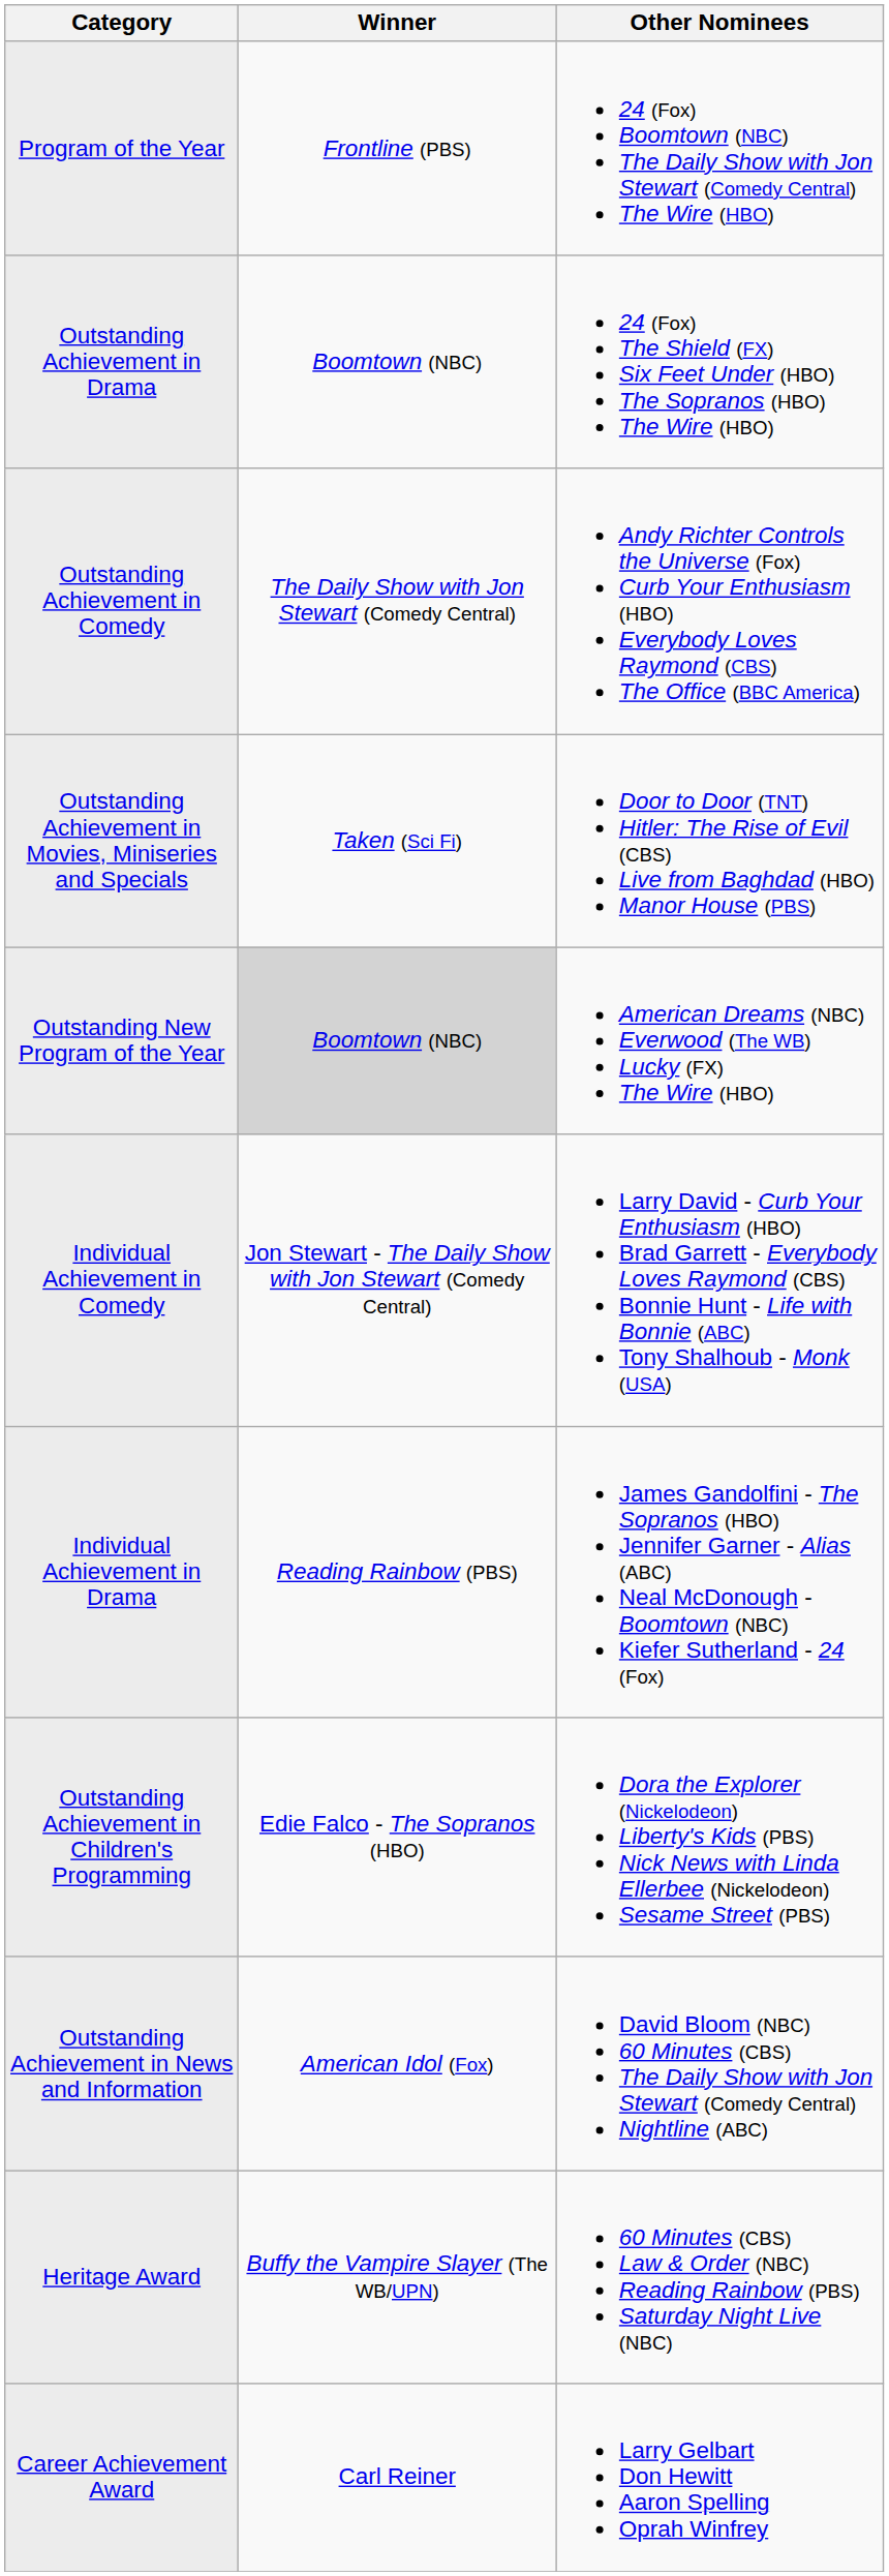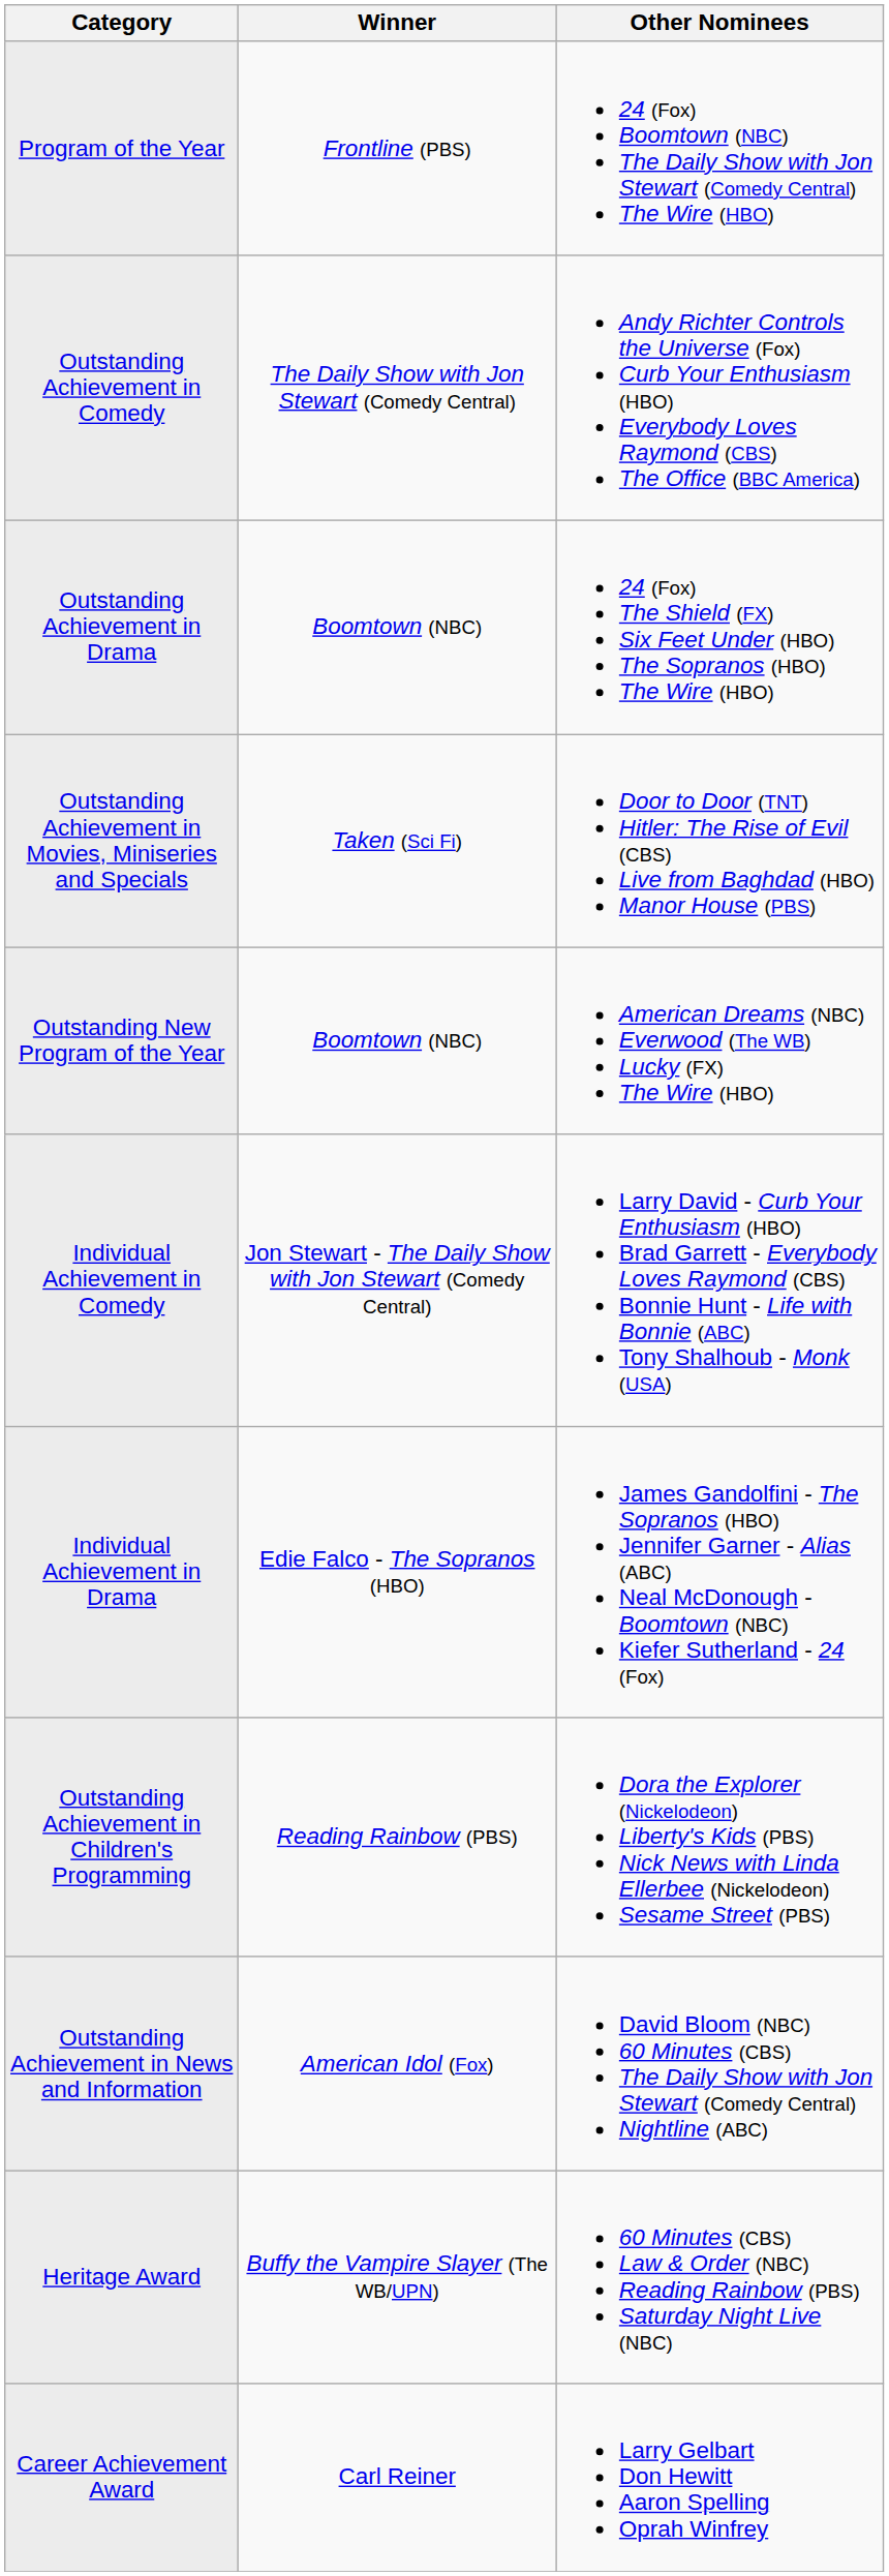rows swapped: Outstanding Achievement in Comedy <-> Outstanding Achievement in Drama
Outstanding New Program of the Year | Winner: lightgrey background -> no background
Individual Achievement in Drama | Winner: Reading Rainbow (PBS) -> Edie Falco - The Sopranos (HBO)
Outstanding Achievement in Children's Programming | Winner: Edie Falco - The Sopranos (HBO) -> Reading Rainbow (PBS)
